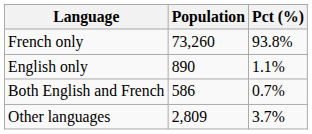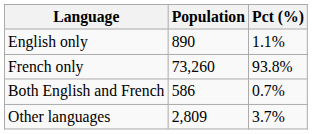rows swapped: French only <-> English only
